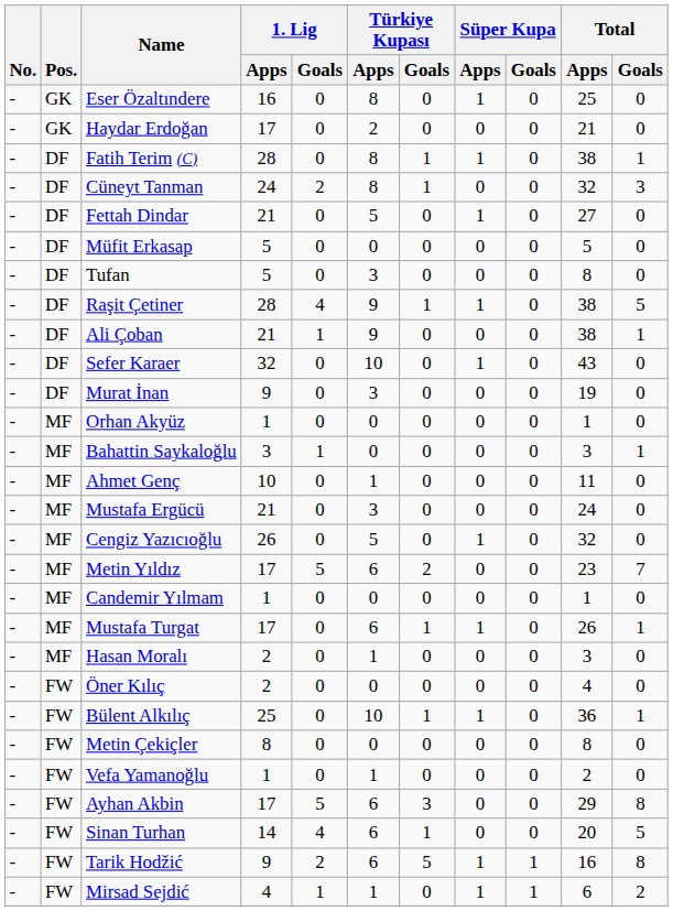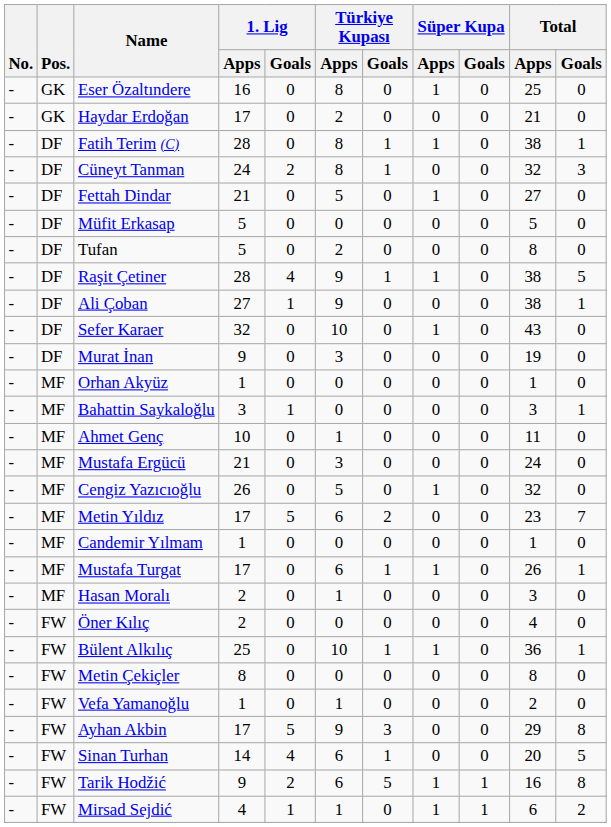Tufan | Türkiye Kupası / Apps: 3 -> 2
Ali Çoban | 1. Lig / Apps: 21 -> 27
Ayhan Akbin | Türkiye Kupası / Apps: 6 -> 9
